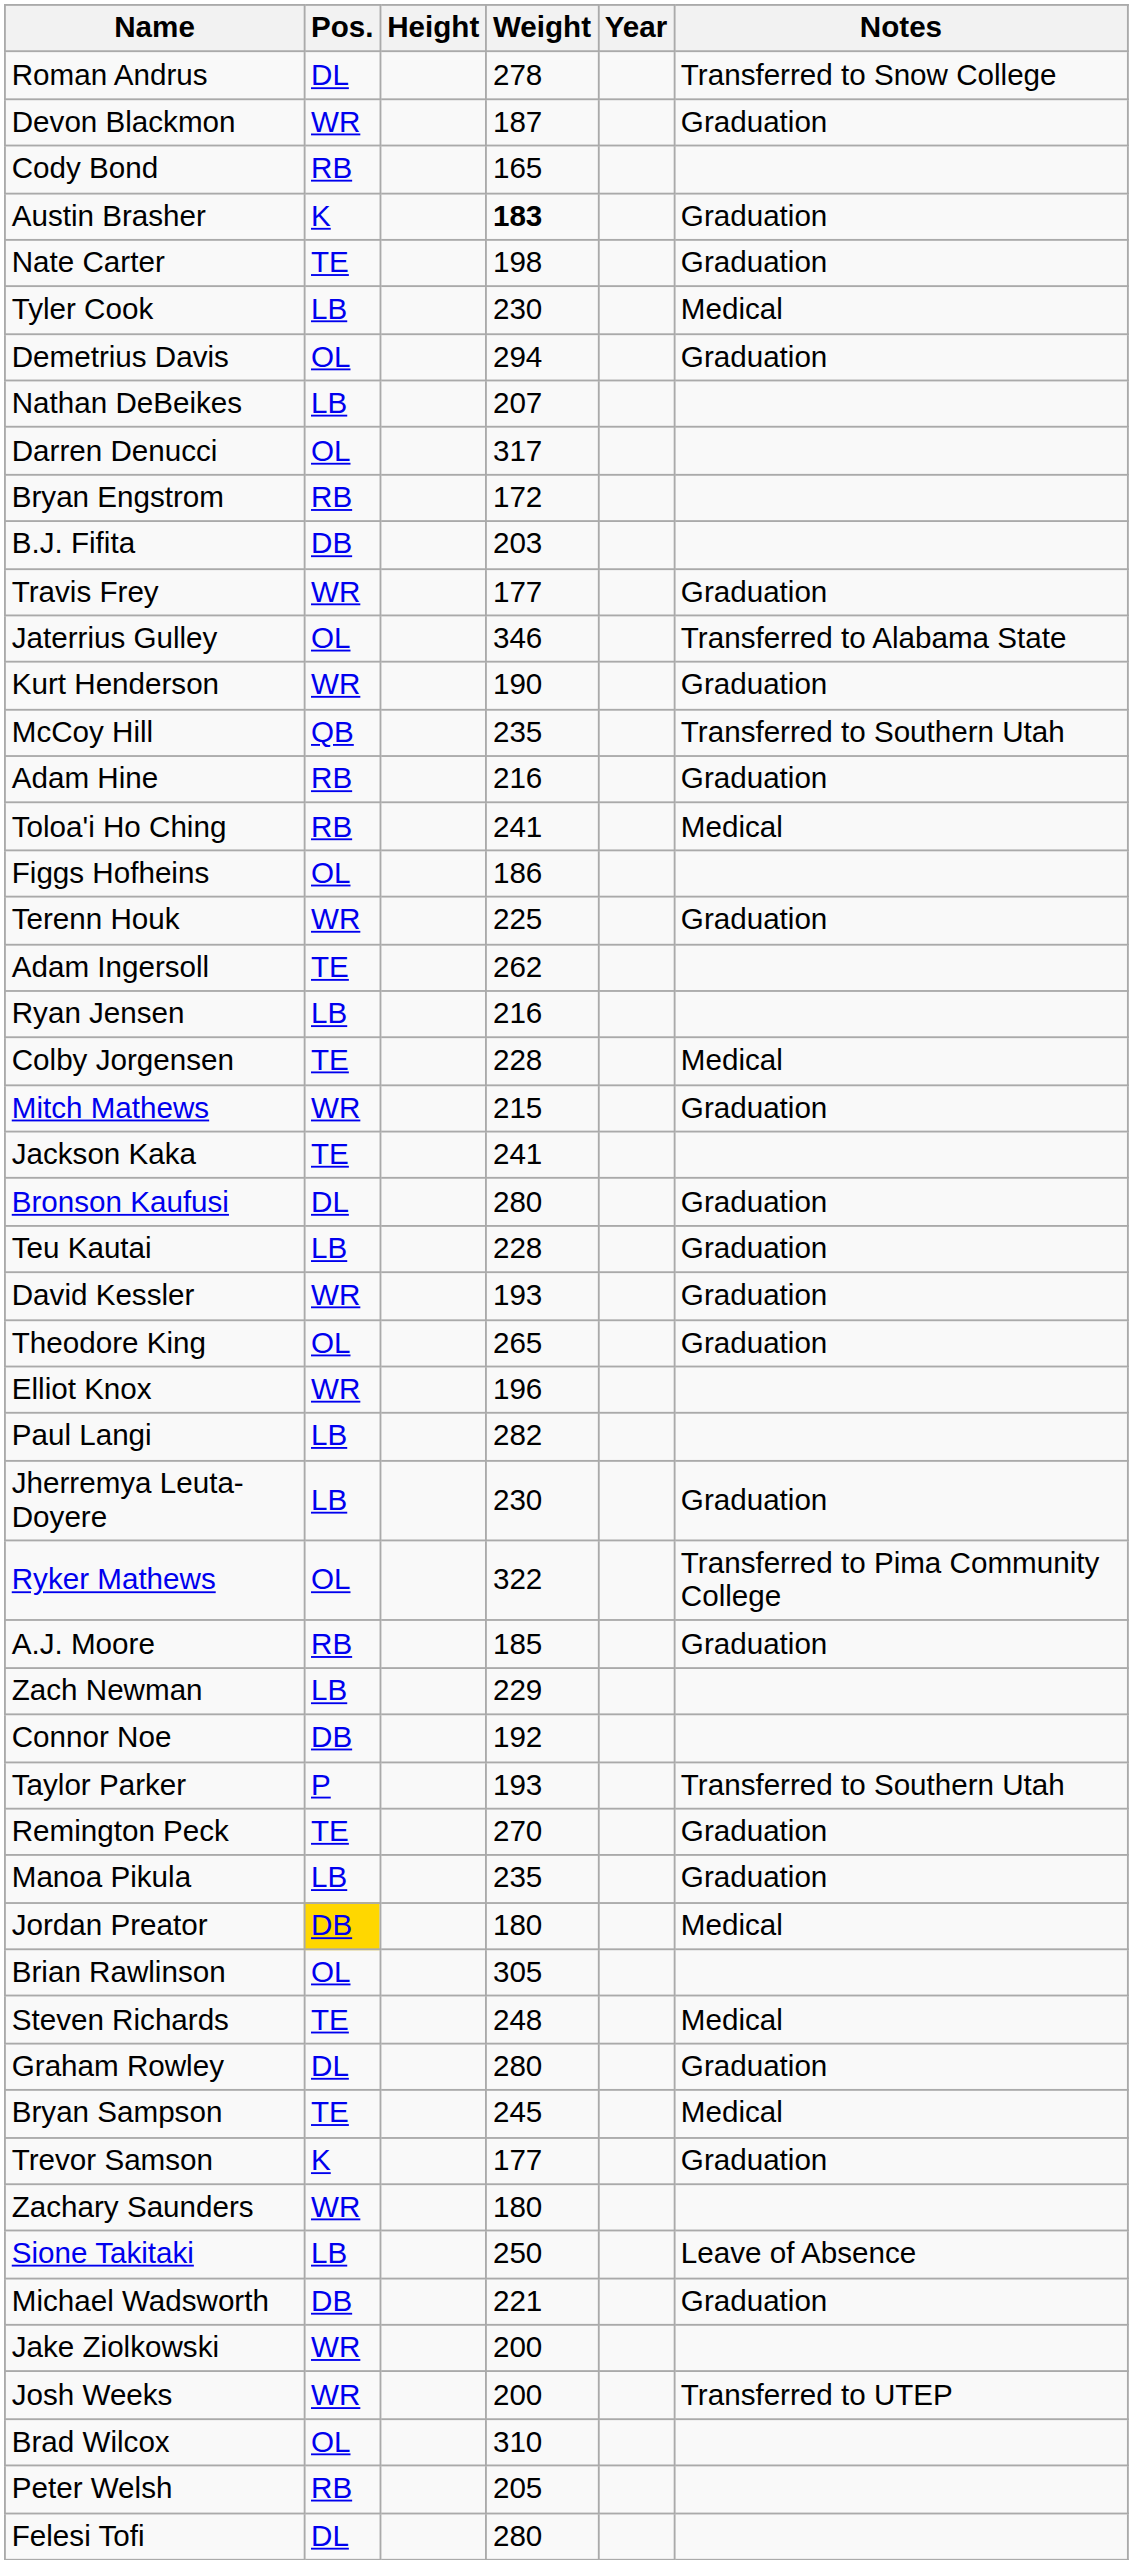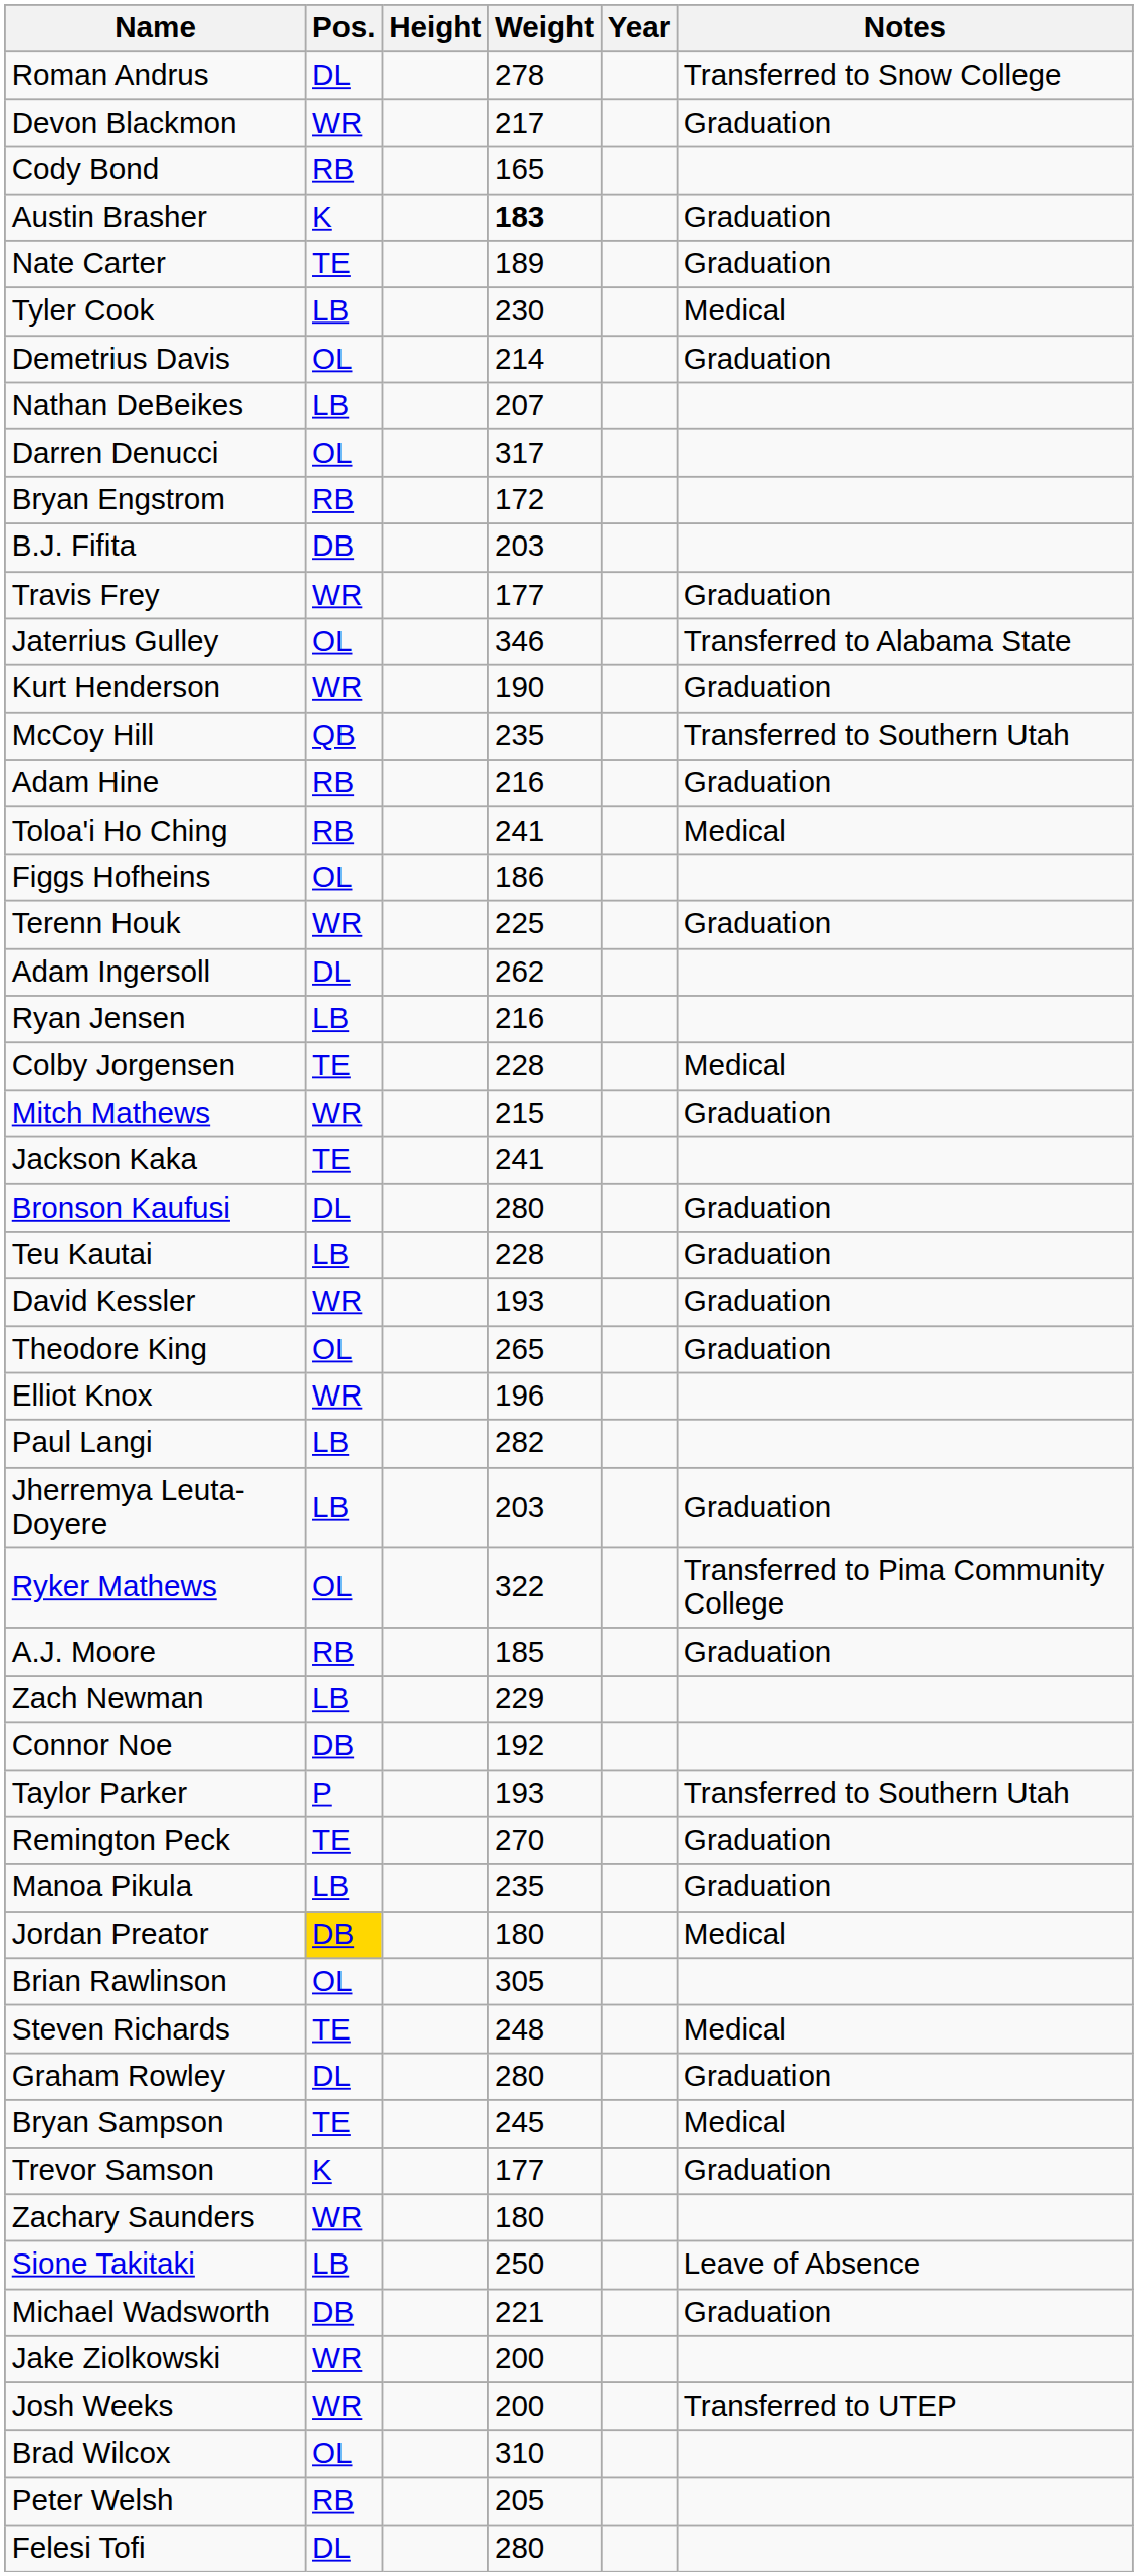Devon Blackmon | Weight: 187 -> 217
Nate Carter | Weight: 198 -> 189
Demetrius Davis | Weight: 294 -> 214
Adam Ingersoll | Pos.: TE -> DL
Jherremya Leuta-Doyere | Weight: 230 -> 203
